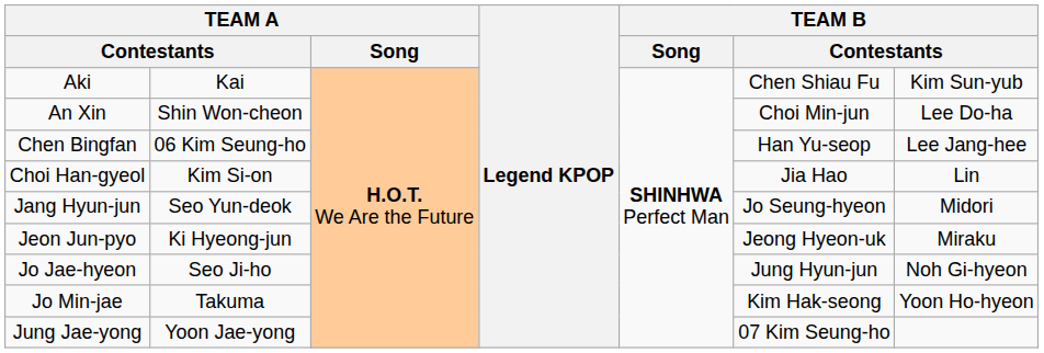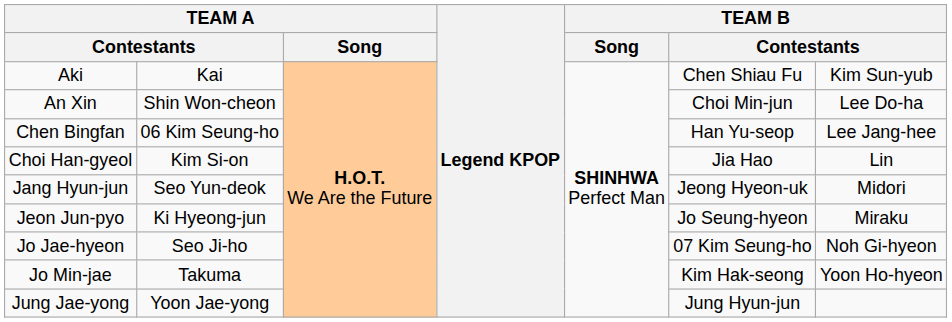Jang Hyun-jun | column 6: Jo Seung-hyeon -> Jeong Hyeon-uk
Jeon Jun-pyo | column 6: Jeong Hyeon-uk -> Jo Seung-hyeon
Jo Jae-hyeon | column 6: Jung Hyun-jun -> 07 Kim Seung-ho
Jung Jae-yong | column 6: 07 Kim Seung-ho -> Jung Hyun-jun
